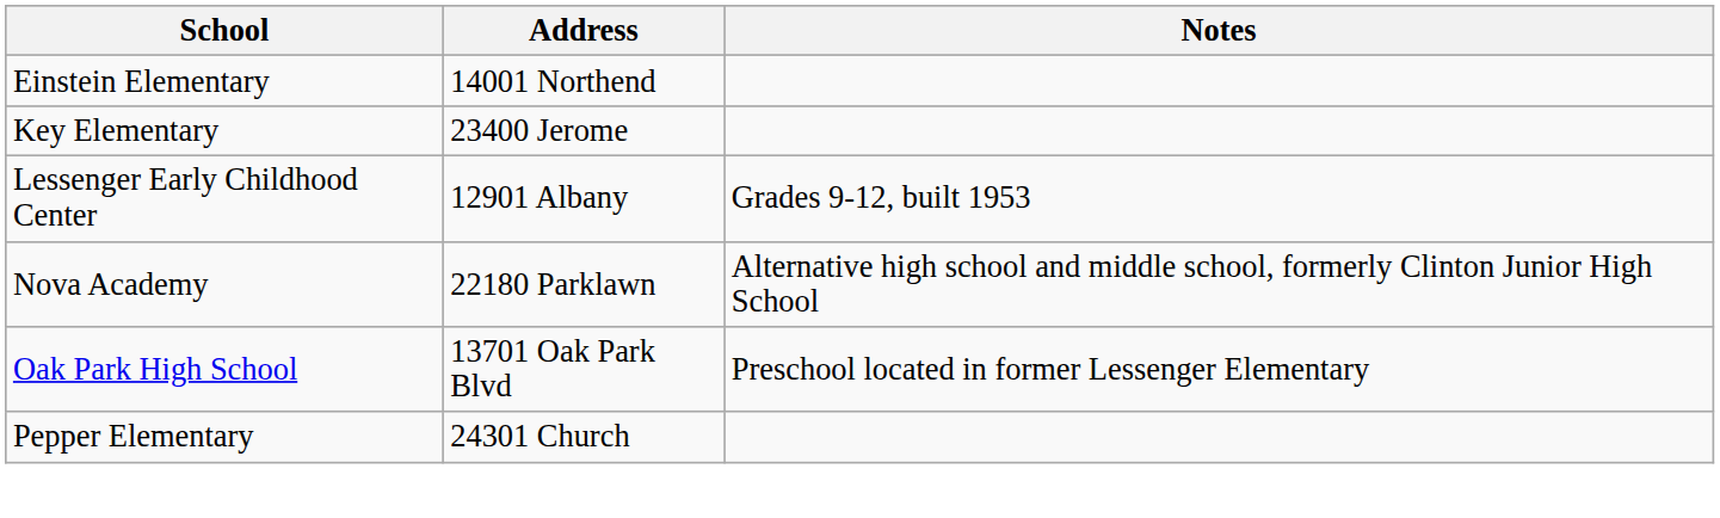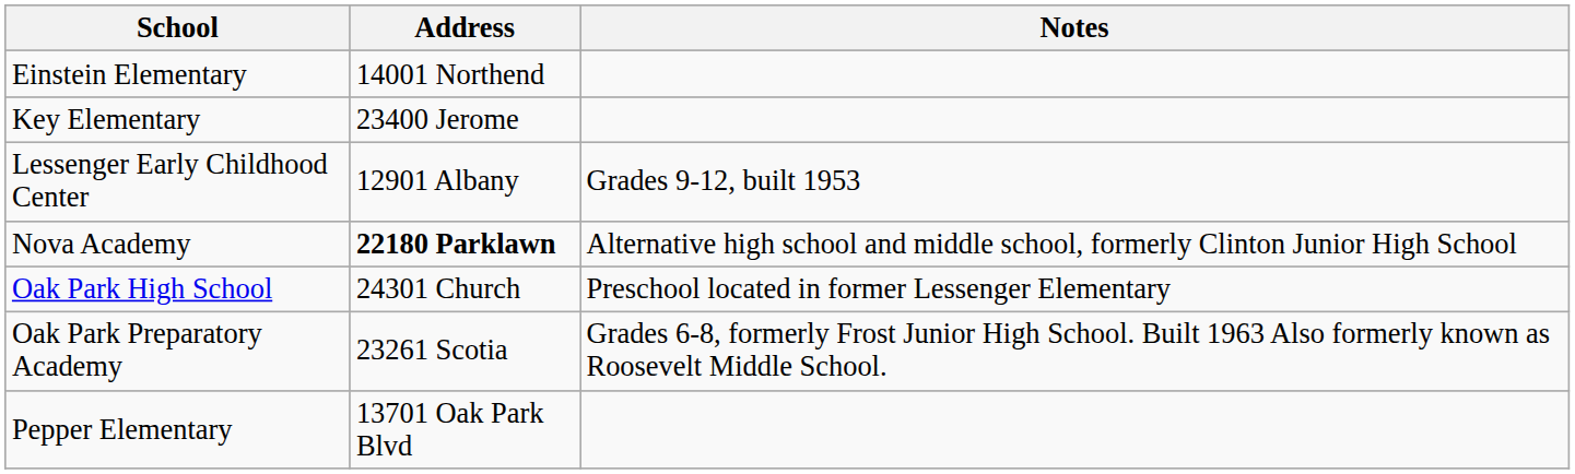Nova Academy | Address: normal -> bold
Oak Park High School | Address: 13701 Oak Park Blvd -> 24301 Church
+ row: Oak Park Preparatory Academy | 23261 Scotia | Grades 6-8, formerly Frost Junior High School. Built 1963 Also formerly known as Roosevelt Middle School.
Pepper Elementary | Address: 24301 Church -> 13701 Oak Park Blvd
